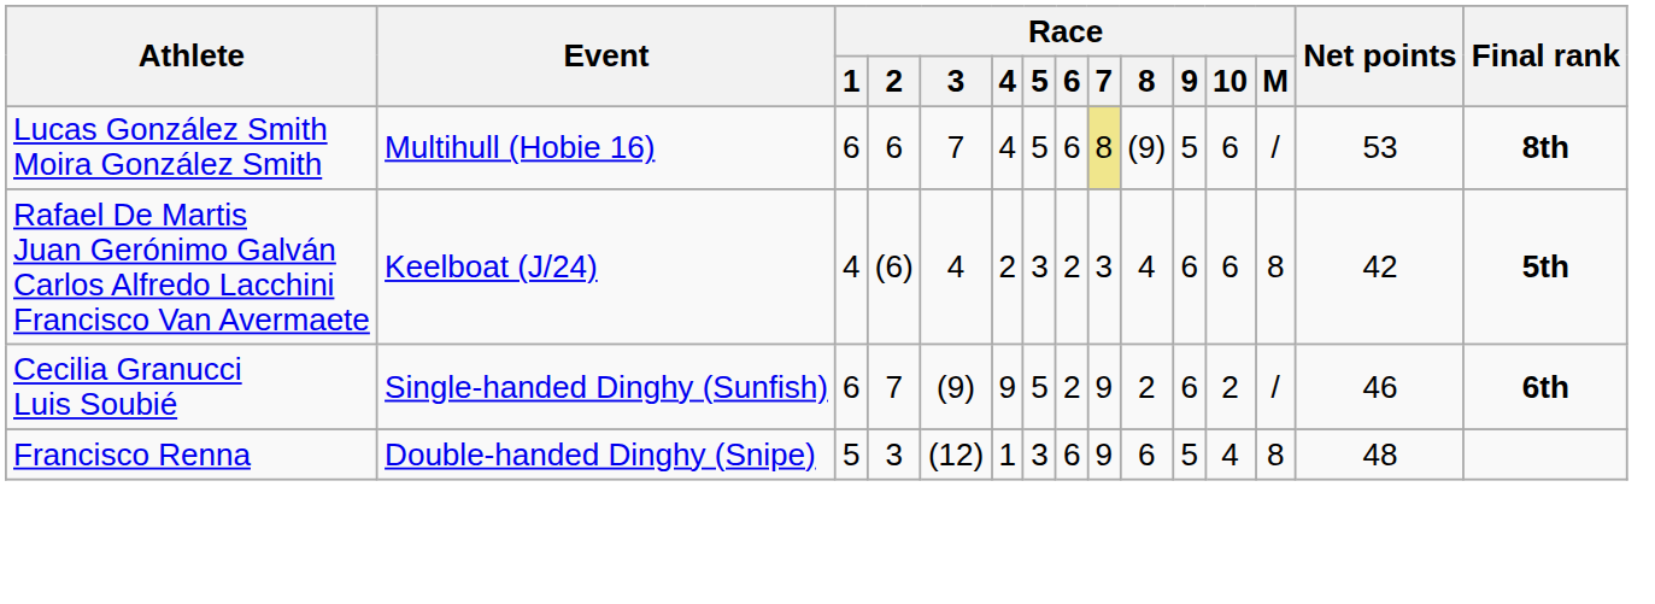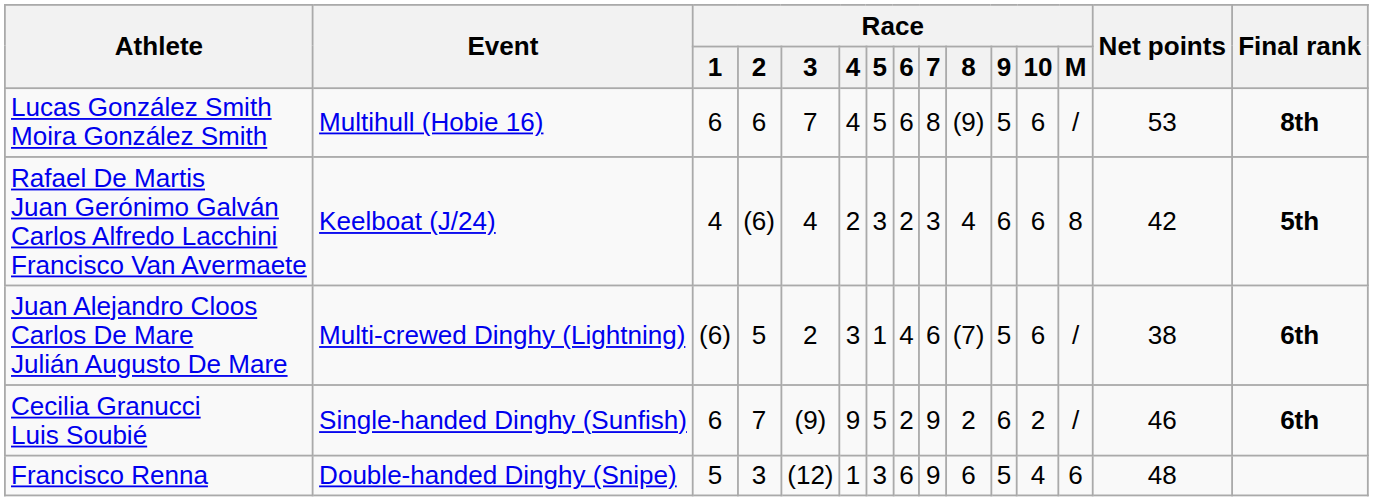Lucas González Smith Moira González Smith | Race / 7: khaki background -> no background
+ row: Juan Alejandro Cloos Carlos De Mare Julián Augusto De Mare | Multi-crewed Dinghy (Lightning) | (6) | 5 | 2 | 3 | 1 | 4 | 6 | (7) | 5 | 6 | / | 38 | 6th
Francisco Renna | Race / M: 8 -> 6
